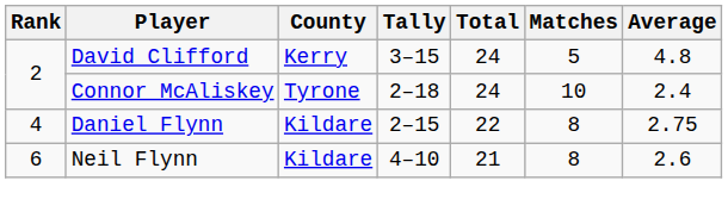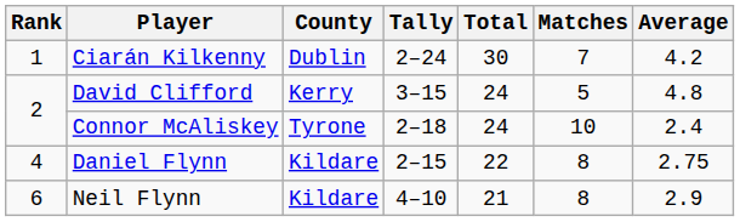+ row: 1 | Ciarán Kilkenny | Dublin | 2–24 | 30 | 7 | 4.2
Neil Flynn | Average: 2.6 -> 2.9
